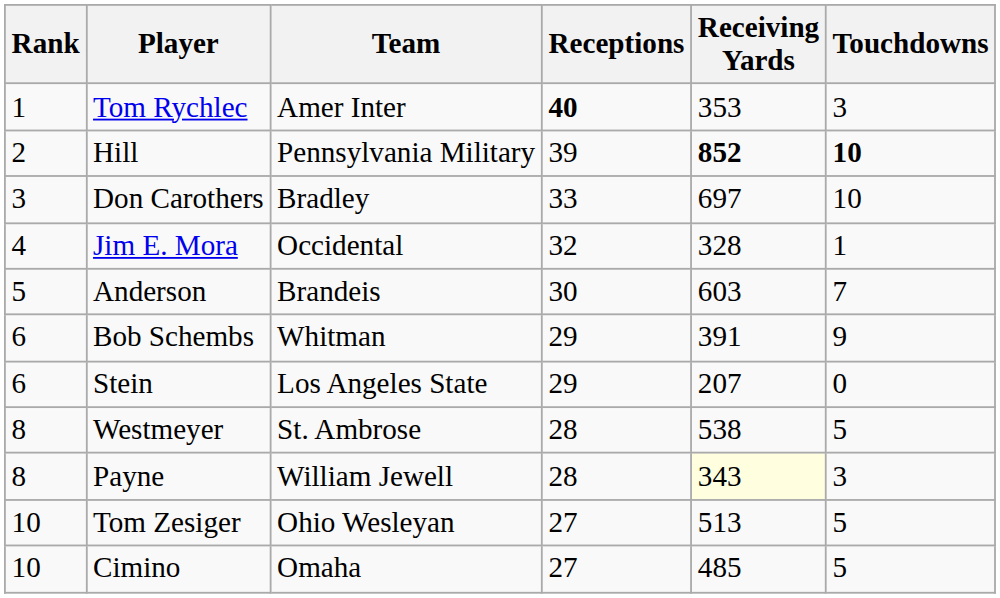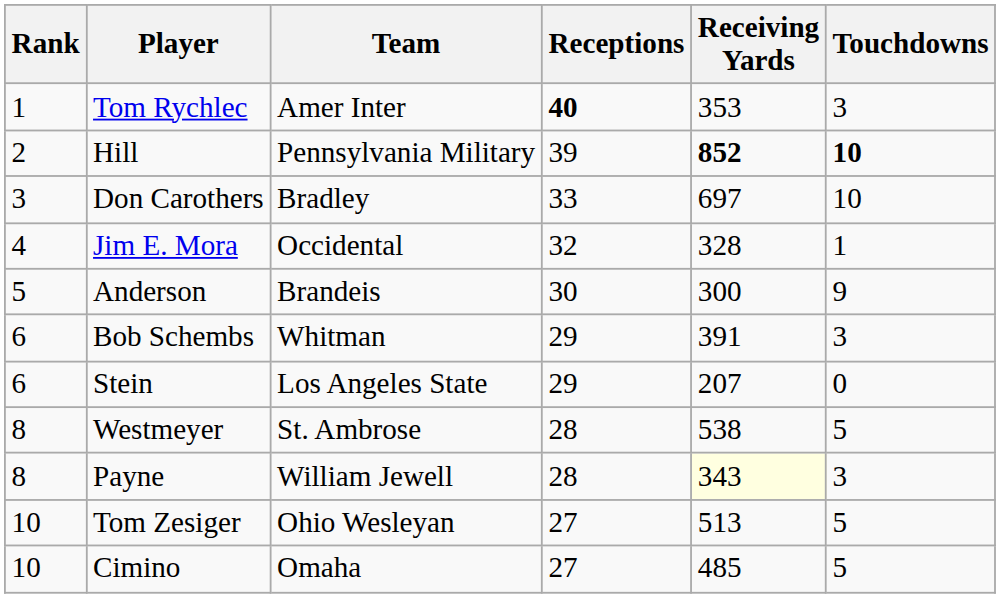Anderson | Receiving Yards: 603 -> 300
Anderson | Touchdowns: 7 -> 9
Bob Schembs | Touchdowns: 9 -> 3
